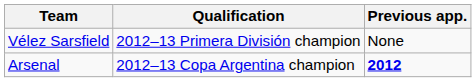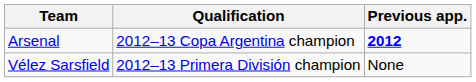rows swapped: Vélez Sarsfield <-> Arsenal
